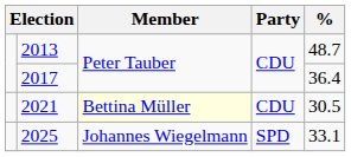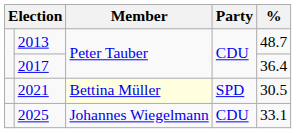2021 | Party: CDU -> SPD
2025 | Party: SPD -> CDU
